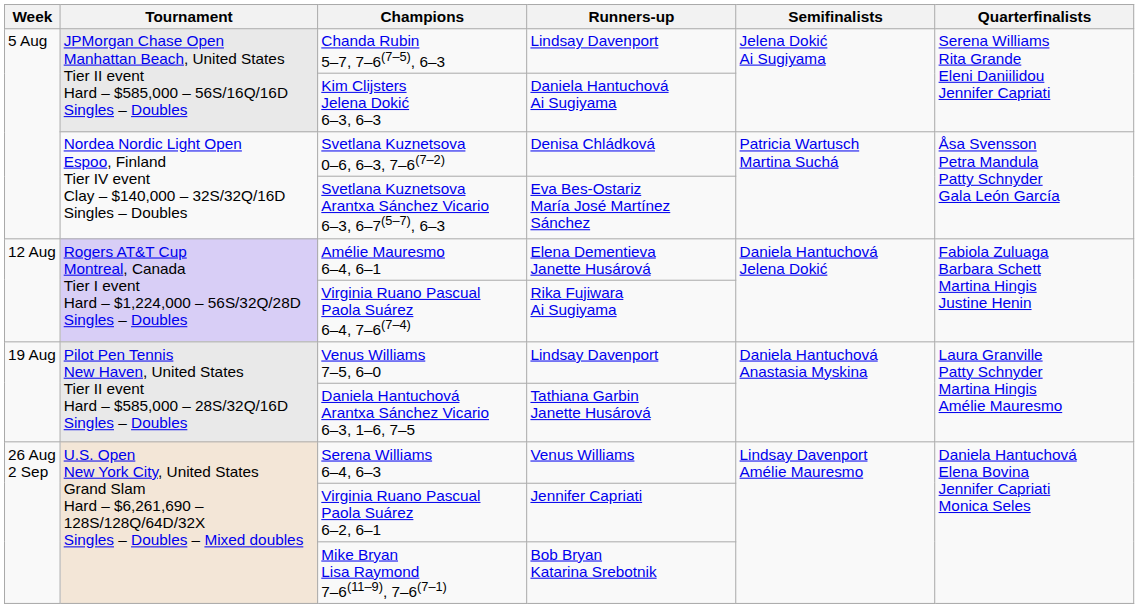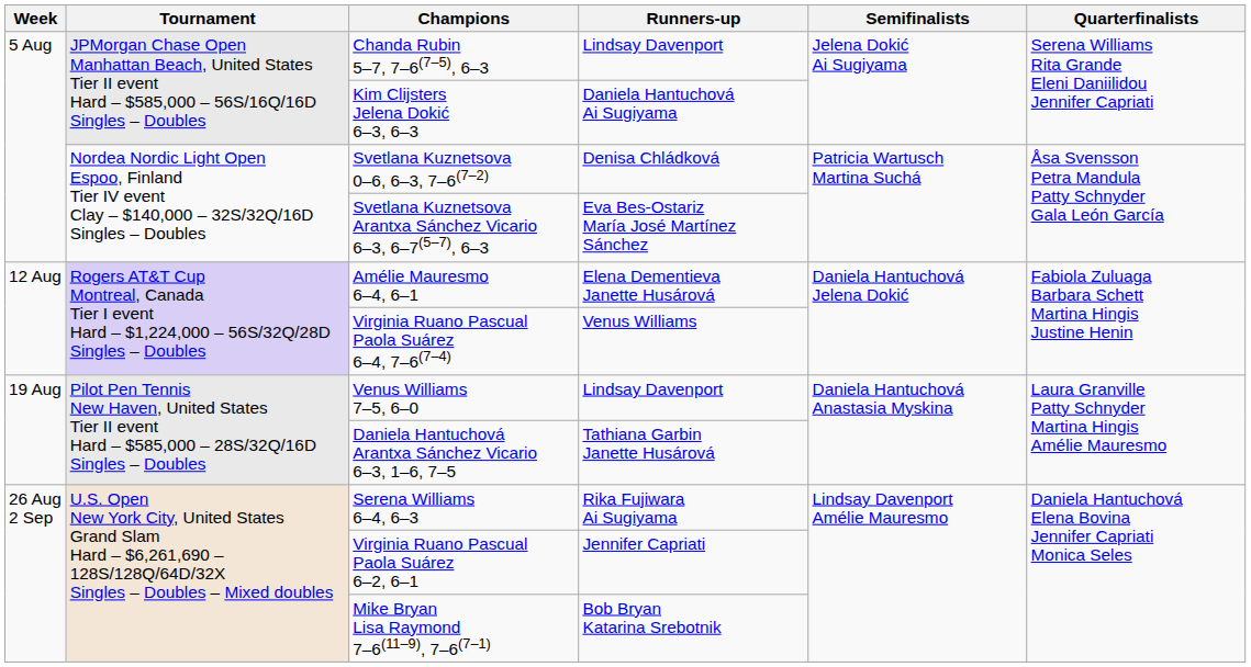Virginia Ruano Pascual Paola Suárez 6–4, 7–6(7–4) | Runners-up: Rika Fujiwara Ai Sugiyama -> Venus Williams
Serena Williams 6–4, 6–3 | Runners-up: Venus Williams -> Rika Fujiwara Ai Sugiyama
